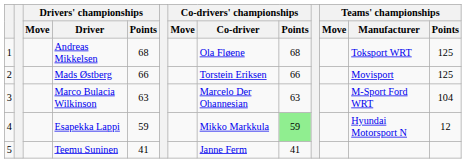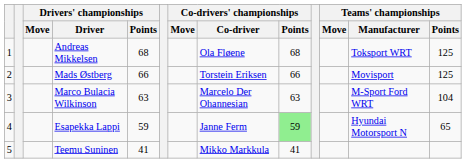Esapekka Lappi | Co-drivers' championships / Co-driver: Mikko Markkula -> Janne Ferm
Esapekka Lappi | Teams' championships / Points: 12 -> 65
Teemu Suninen | Co-drivers' championships / Co-driver: Janne Ferm -> Mikko Markkula
